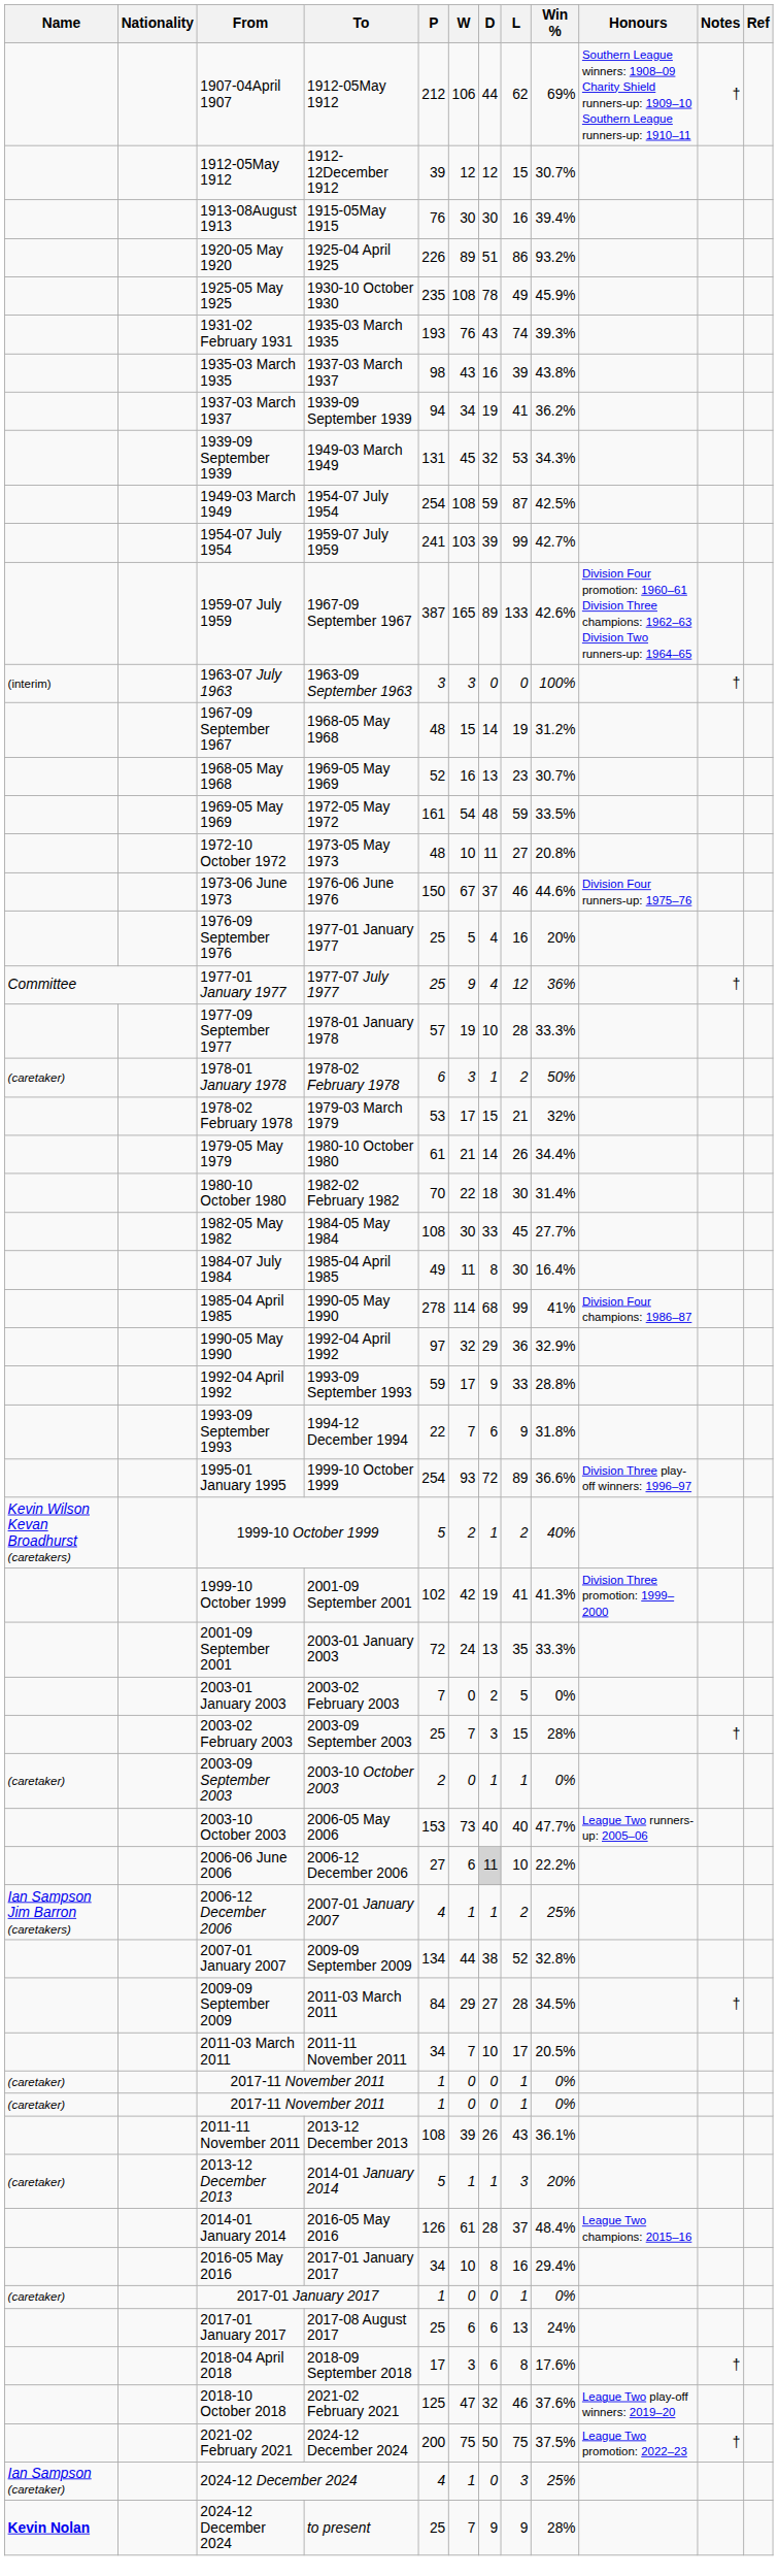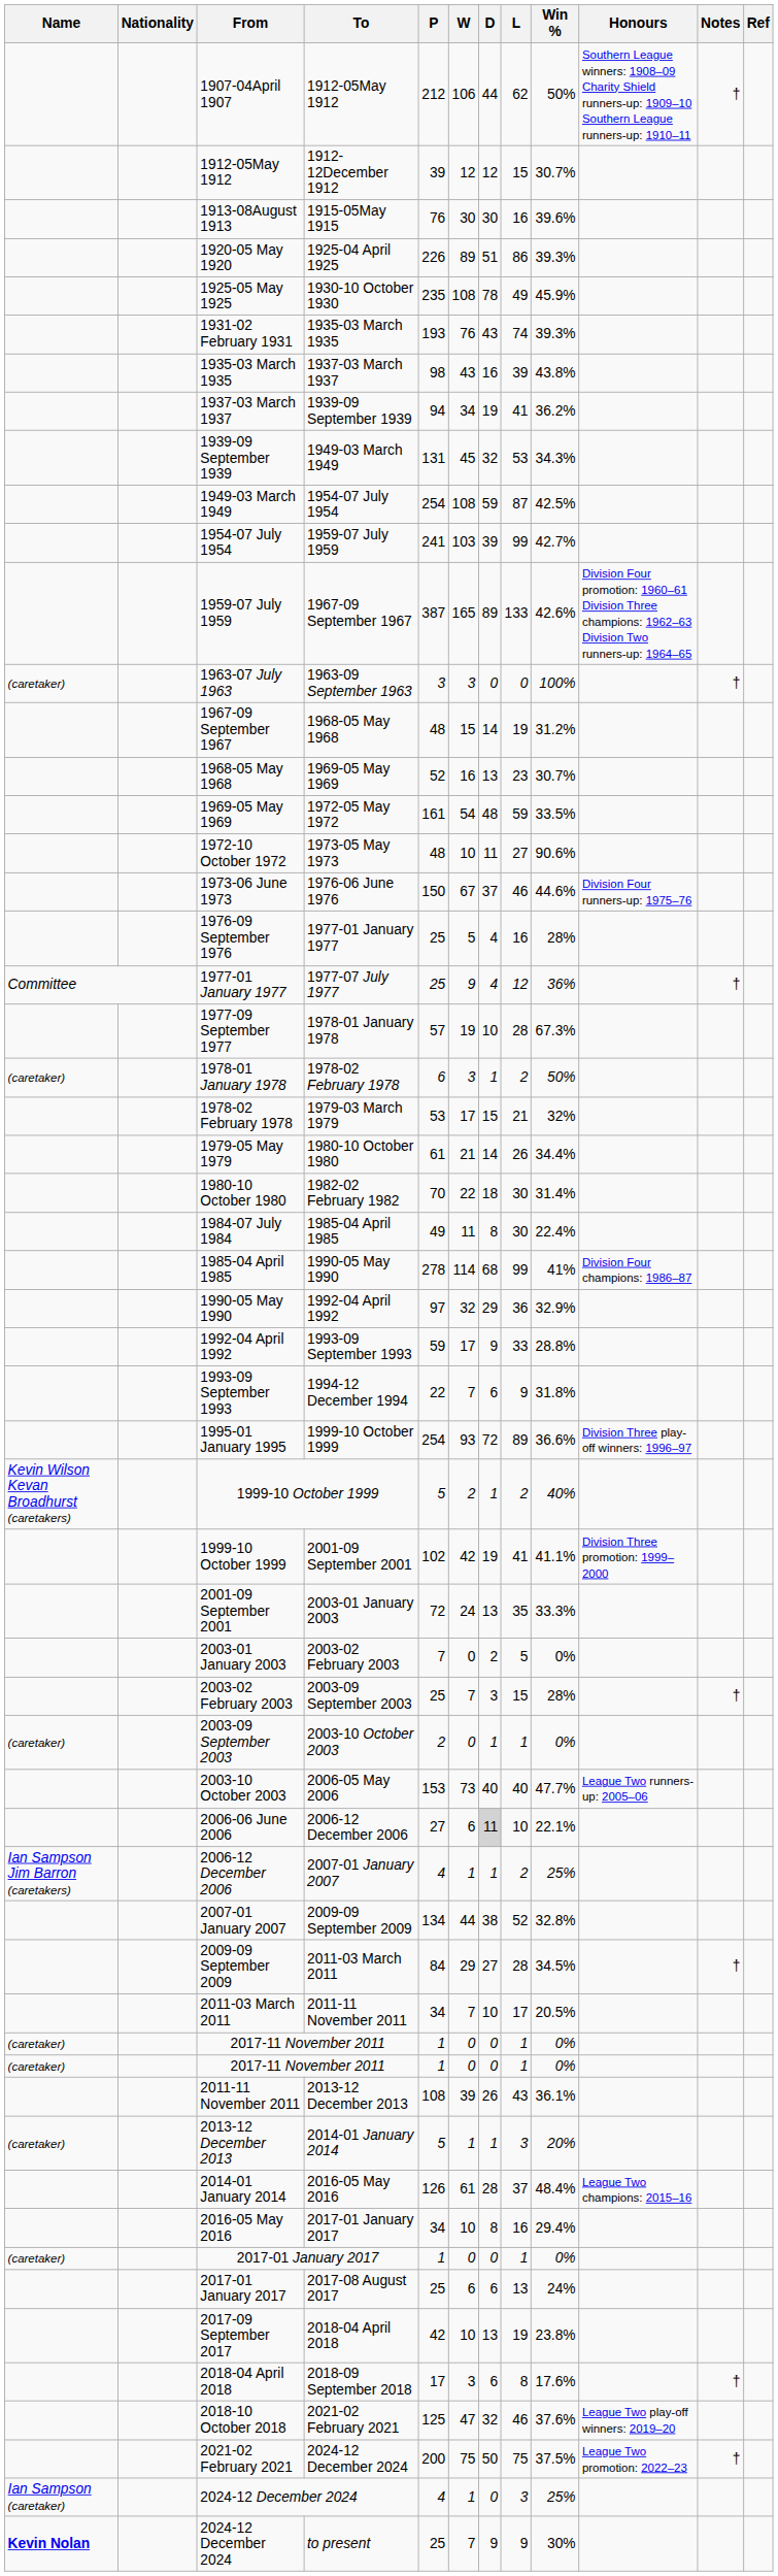1907-04April 1907 | Win %: 69% -> 50%
1913-08August 1913 | Win %: 39.4% -> 39.6%
1920-05 May 1920 | Win %: 93.2% -> 39.3%
1963-07 July 1963 | Name: (interim) -> (caretaker)
1972-10 October 1972 | Win %: 20.8% -> 90.6%
1976-09 September 1976 | Win %: 20% -> 28%
1977-09 September 1977 | Win %: 33.3% -> 67.3%
- row: 1982-05 May 1982 | 1984-05 May 1984 | 108 | 30 | 33 | 45 | 27.7%
1984-07 July 1984 | Win %: 16.4% -> 22.4%
1999-10 October 1999 / 2001-09 September 2001 | Win %: 41.3% -> 41.1%
2006-06 June 2006 | Win %: 22.2% -> 22.1%
+ row: 2017-09 September 2017 | 2018-04 April 2018 | 42 | 10 | 13 | 19 | 23.8%
2024-12 December 2024 / to present | Win %: 28% -> 30%
